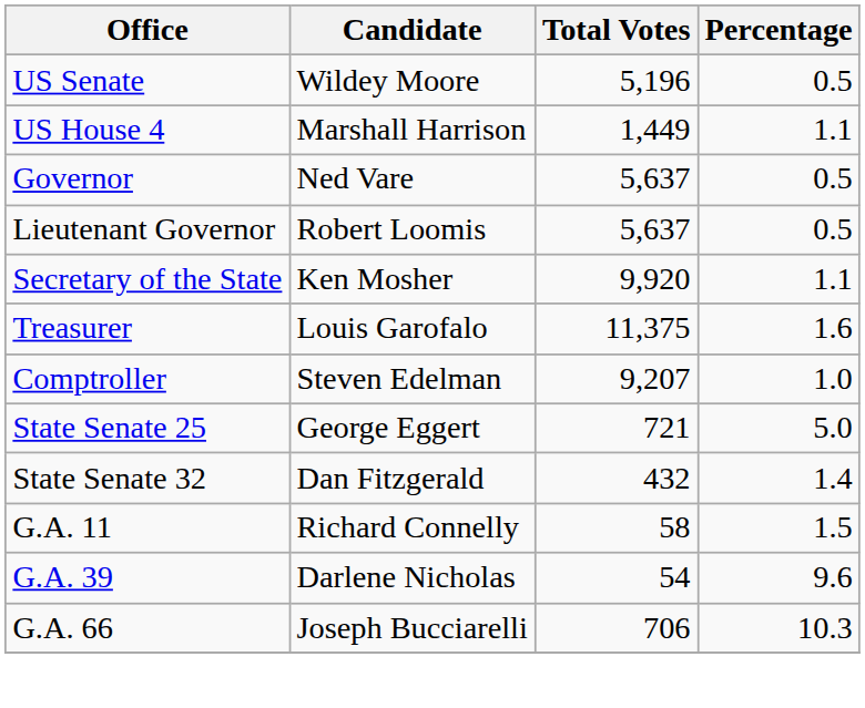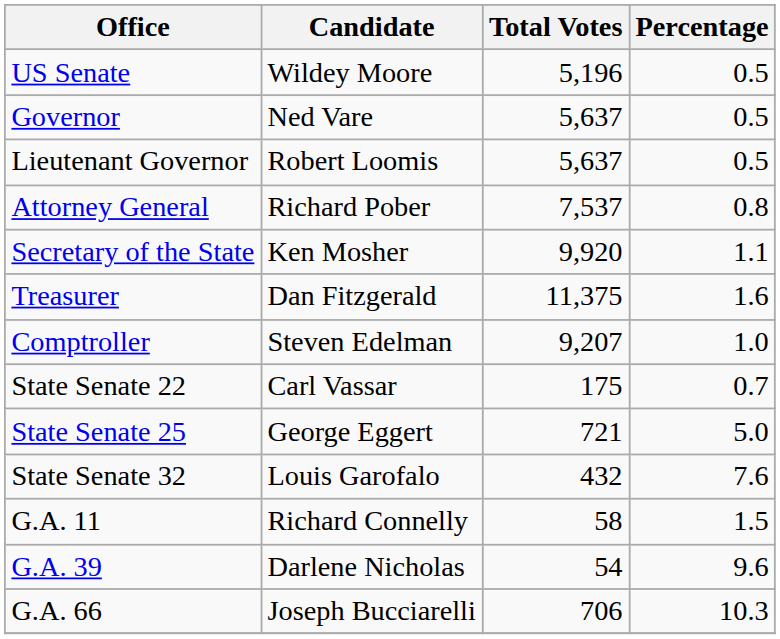- row: US House 4 | Marshall Harrison | 1,449 | 1.1
+ row: Attorney General | Richard Pober | 7,537 | 0.8
Treasurer | Candidate: Louis Garofalo -> Dan Fitzgerald
+ row: State Senate 22 | Carl Vassar | 175 | 0.7
State Senate 32 | Candidate: Dan Fitzgerald -> Louis Garofalo
State Senate 32 | Percentage: 1.4 -> 7.6
